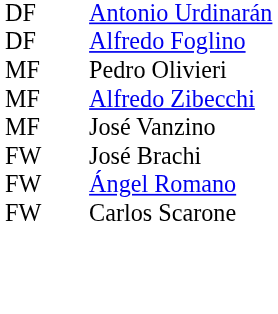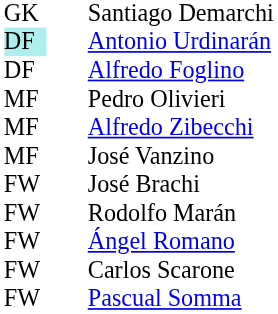+ row: GK | Santiago Demarchi
Antonio Urdinarán | column 1: no background -> paleturquoise background
+ row: FW | Rodolfo Marán
+ row: FW | Pascual Somma
